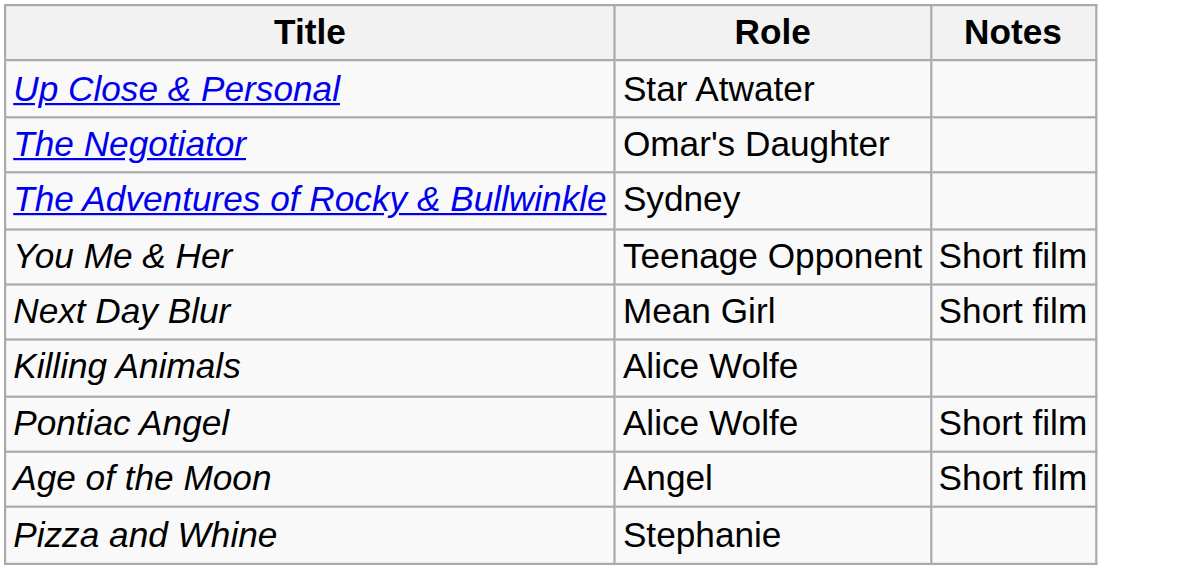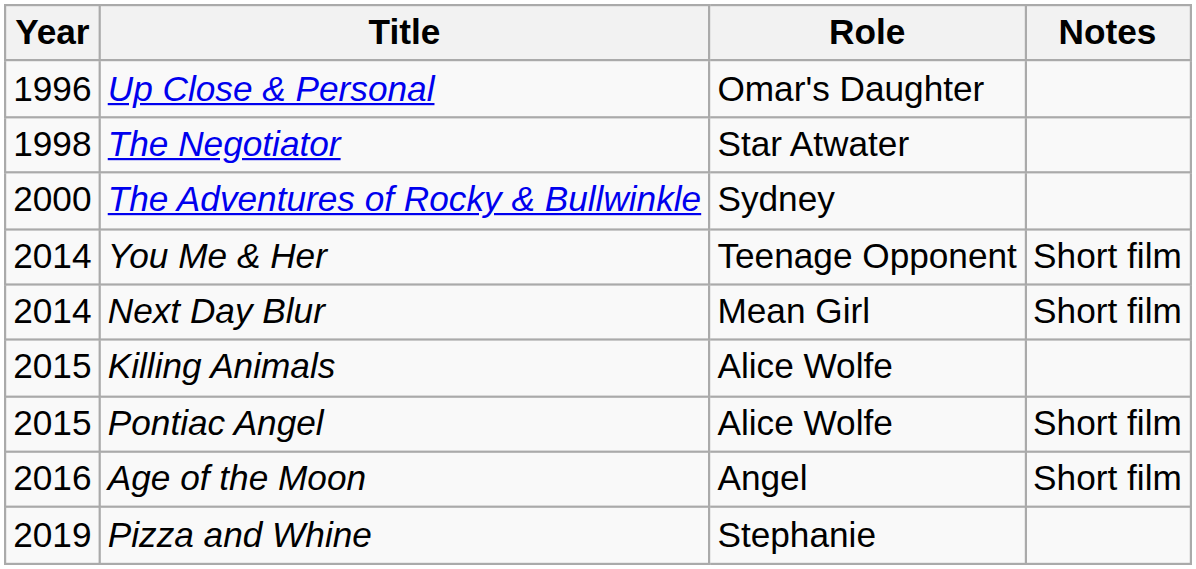+ column: Year | 1996 | 1998 | 2000 | 2014 | 2014 | 2015 | 2015 | 2016 | 2019
Up Close & Personal | Role: Star Atwater -> Omar's Daughter
The Negotiator | Role: Omar's Daughter -> Star Atwater
